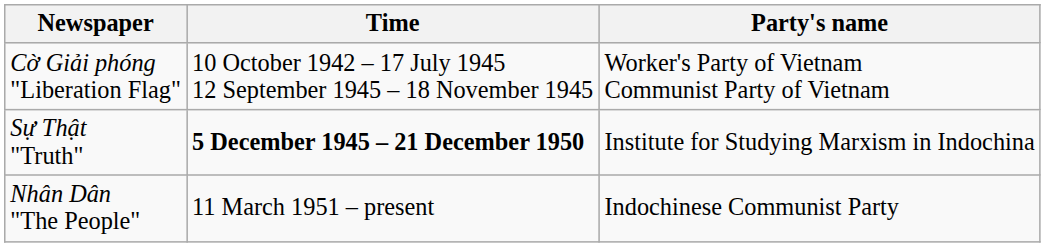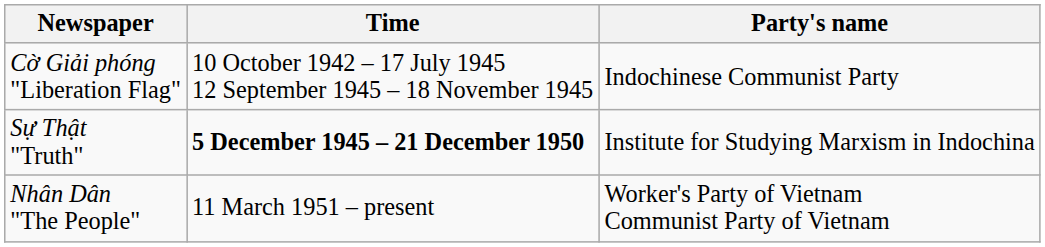Cờ Giải phóng "Liberation Flag" | Party's name: Worker's Party of Vietnam Communist Party of Vietnam -> Indochinese Communist Party
Nhân Dân "The People" | Party's name: Indochinese Communist Party -> Worker's Party of Vietnam Communist Party of Vietnam
